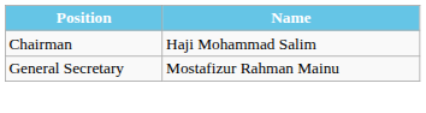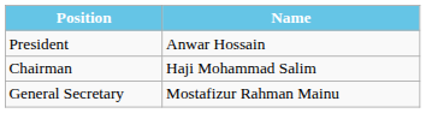+ row: President | Anwar Hossain
